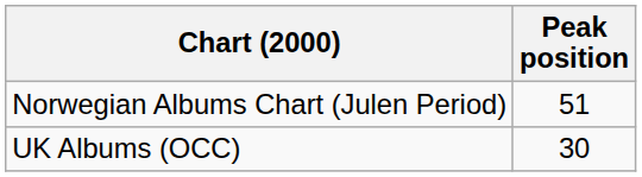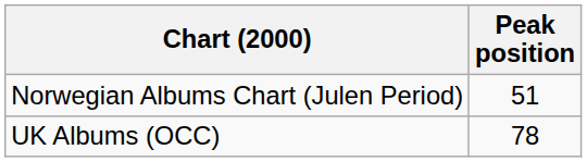UK Albums (OCC) | Peak position: 30 -> 78
